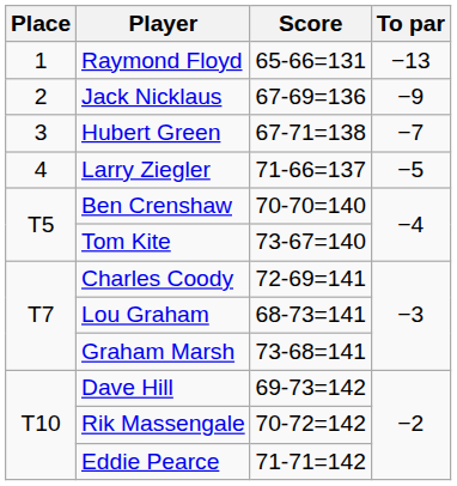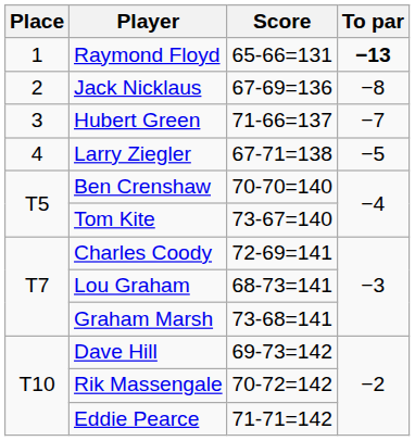Raymond Floyd | To par: normal -> bold
Jack Nicklaus | To par: −9 -> −8
Hubert Green | Score: 67-71=138 -> 71-66=137
Larry Ziegler | Score: 71-66=137 -> 67-71=138
